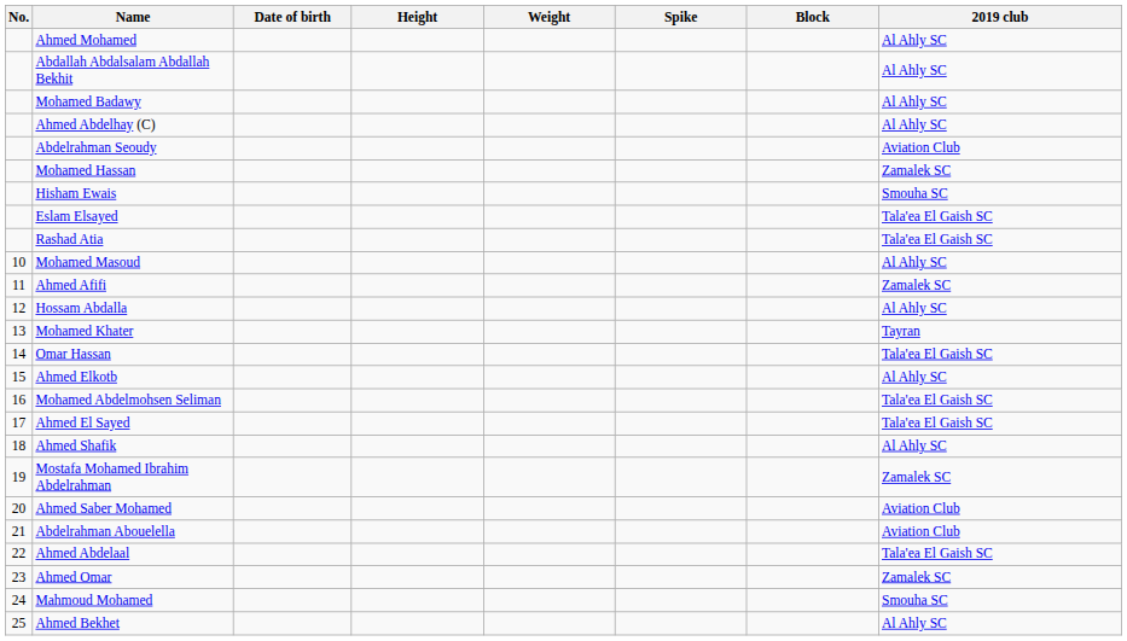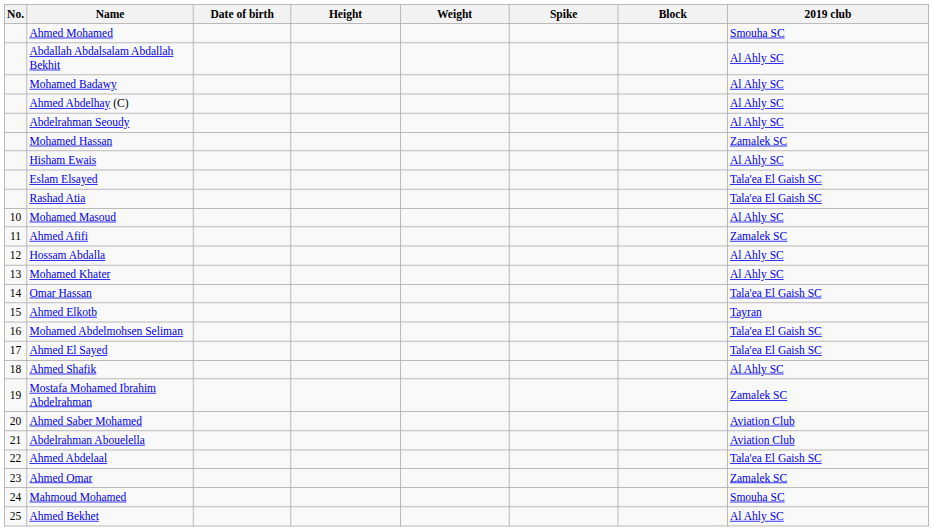Ahmed Mohamed | 2019 club: Al Ahly SC -> Smouha SC
Abdelrahman Seoudy | 2019 club: Aviation Club -> Al Ahly SC
Hisham Ewais | 2019 club: Smouha SC -> Al Ahly SC
Mohamed Khater | 2019 club: Tayran -> Al Ahly SC
Ahmed Elkotb | 2019 club: Al Ahly SC -> Tayran
